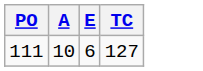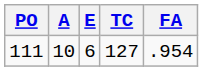+ column: FA | .954
